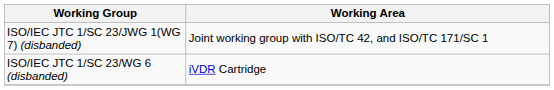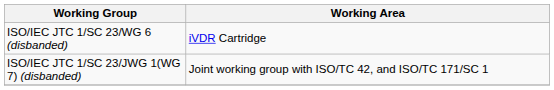rows swapped: ISO/IEC JTC 1/SC 23/WG 6 (disbanded) <-> ISO/IEC JTC 1/SC 23/JWG 1(WG 7) (disbanded)
